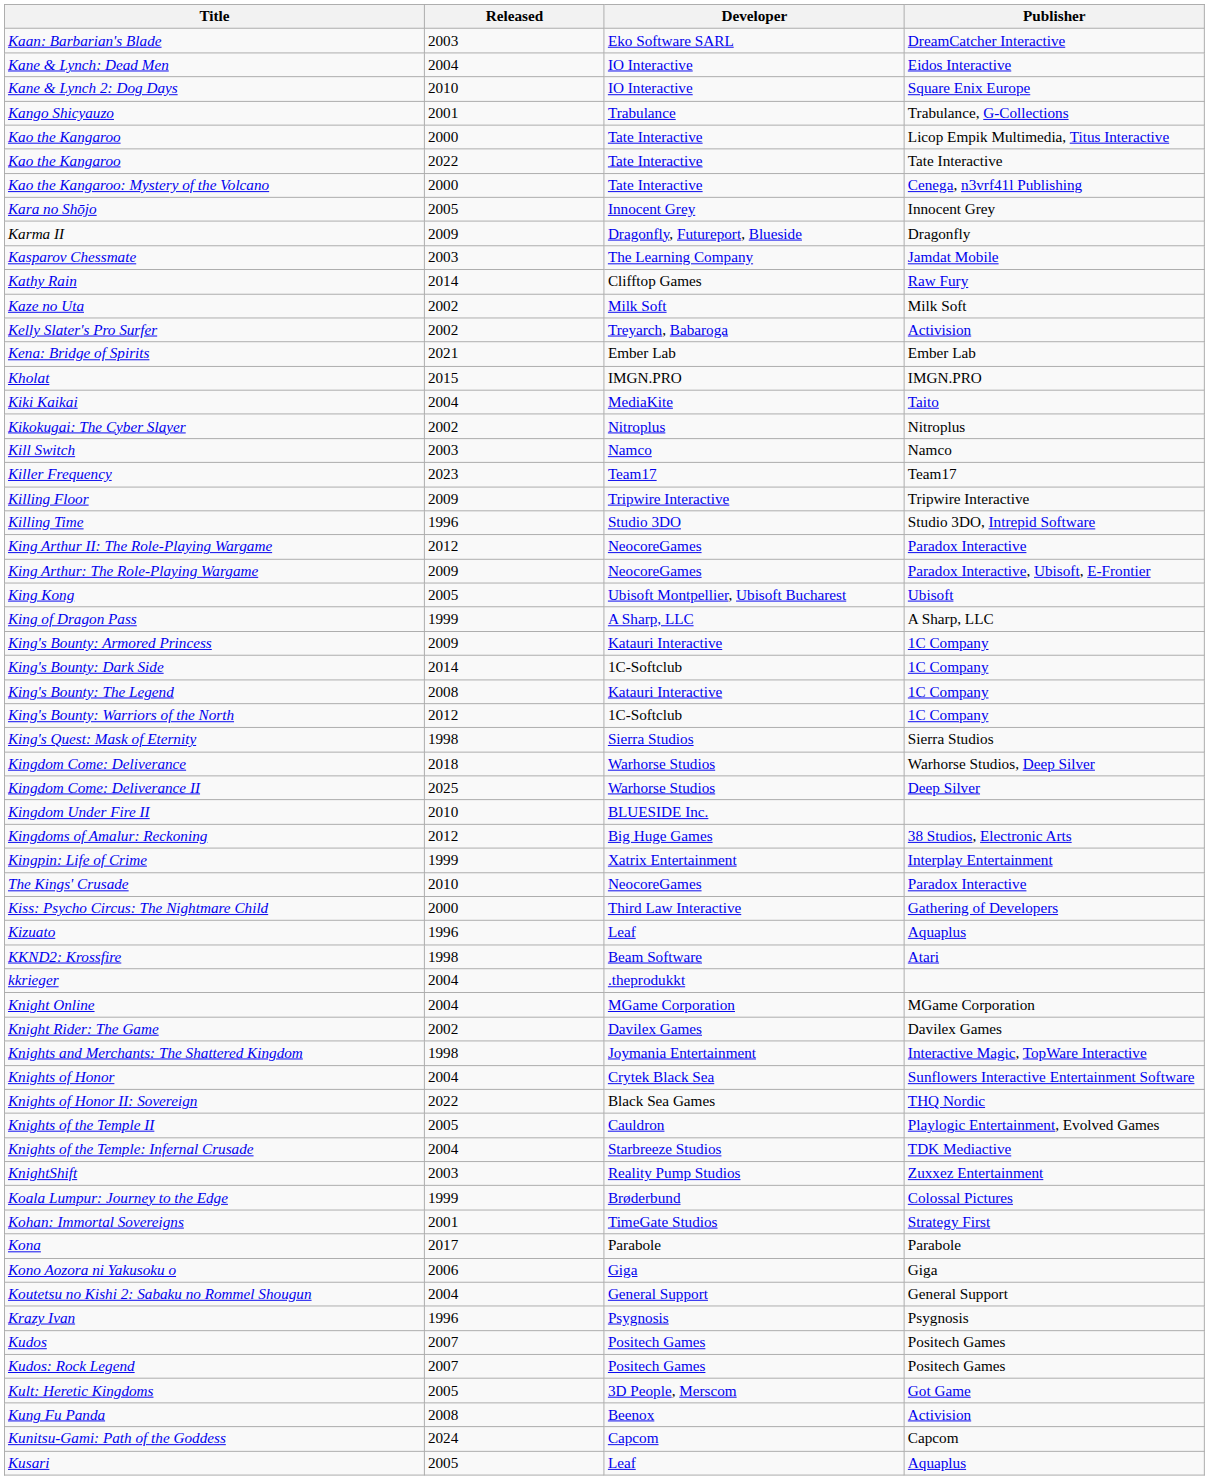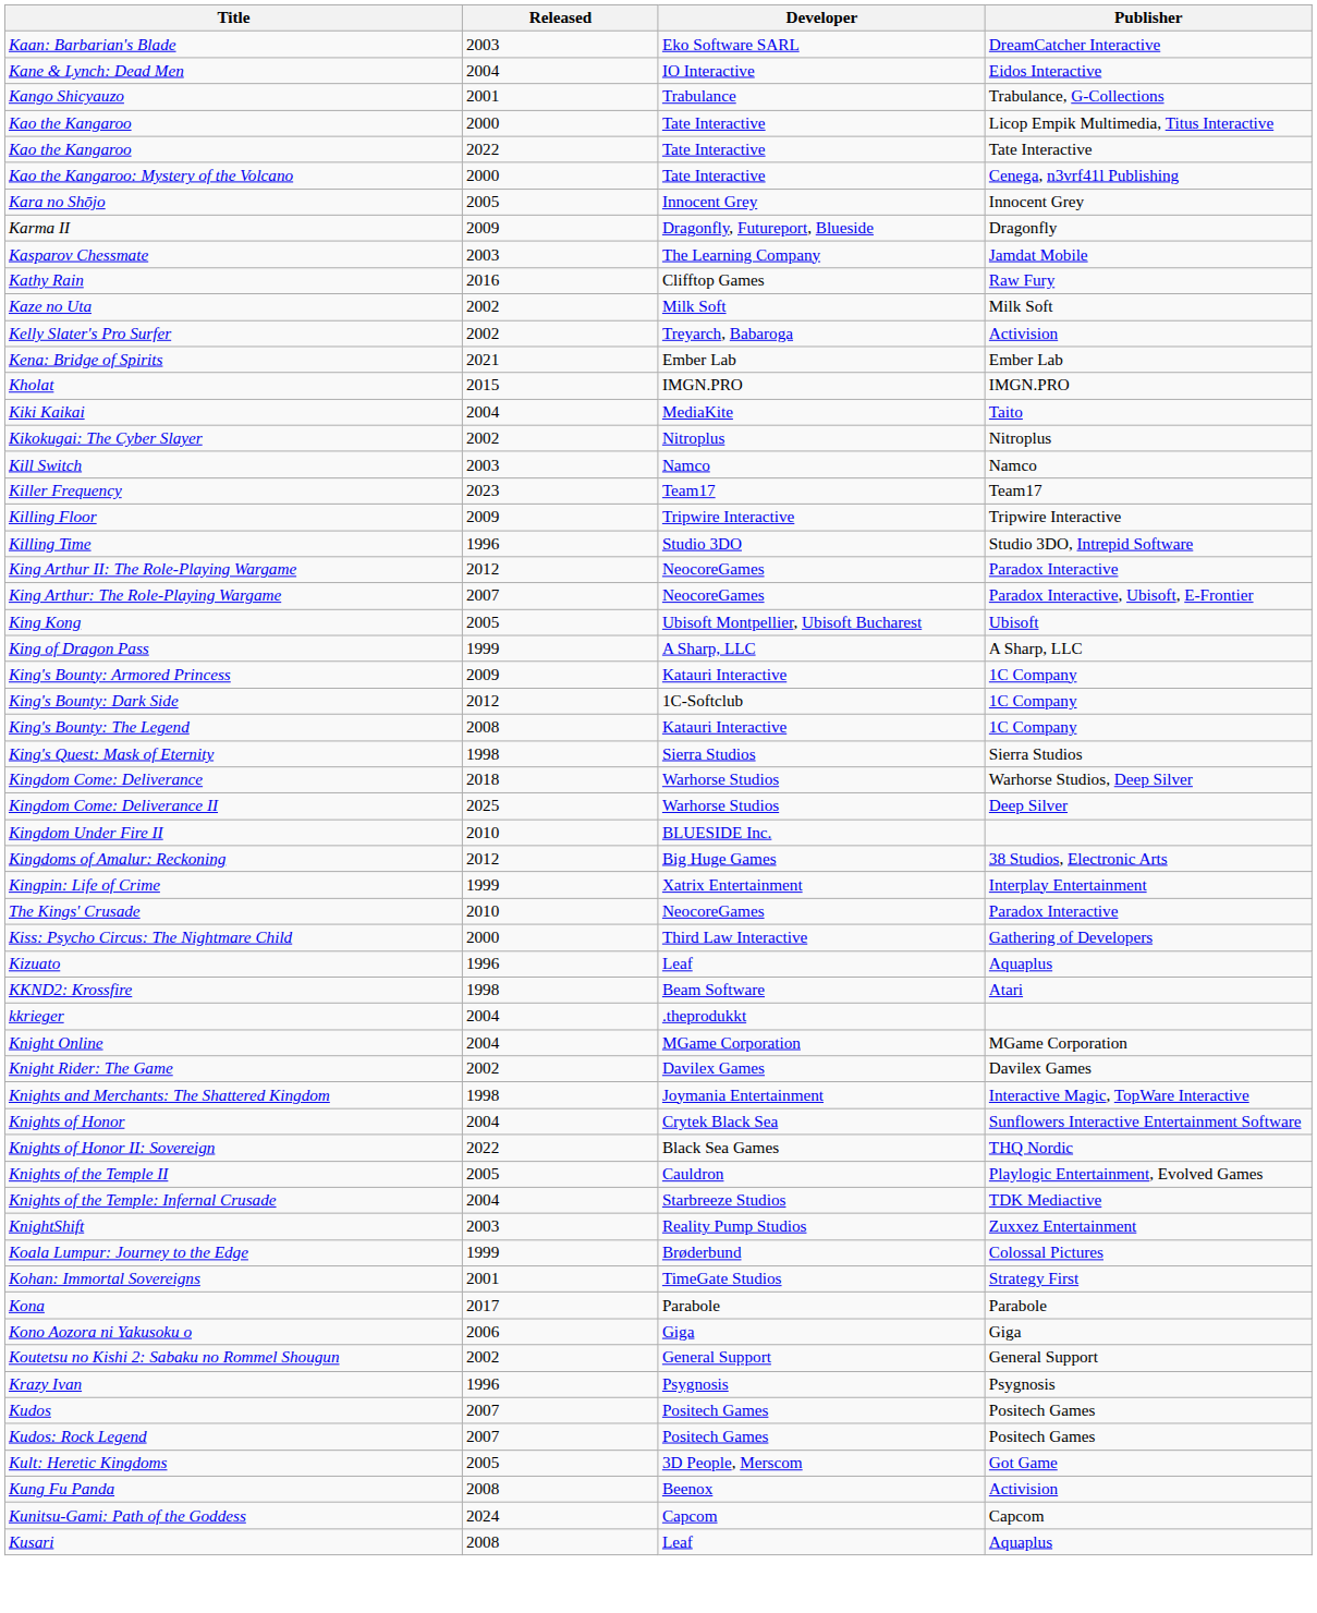- row: Kane & Lynch 2: Dog Days | 2010 | IO Interactive | Square Enix Europe
Kathy Rain | Released: 2014 -> 2016
King Arthur: The Role-Playing Wargame | Released: 2009 -> 2007
King's Bounty: Dark Side | Released: 2014 -> 2012
- row: King's Bounty: Warriors of the North | 2012 | 1C-Softclub | 1C Company
Koutetsu no Kishi 2: Sabaku no Rommel Shougun | Released: 2004 -> 2002
Kusari | Released: 2005 -> 2008
